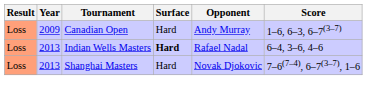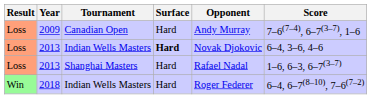2009 | Score: 1–6, 6–3, 6–7(3–7) -> 7–6(7–4), 6–7(3–7), 1–6
2013 / Indian Wells Masters | Opponent: Rafael Nadal -> Novak Djokovic
2013 / Shanghai Masters | Opponent: Novak Djokovic -> Rafael Nadal
2013 / Shanghai Masters | Score: 7–6(7–4), 6–7(3–7), 1–6 -> 1–6, 6–3, 6–7(3–7)
+ row: Win | 2018 | Indian Wells Masters | Hard | Roger Federer | 6–4, 6–7(8–10), 7–6(7–2)
